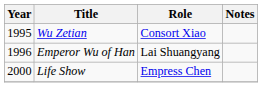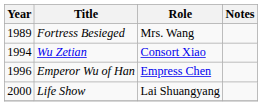+ row: 1989 | Fortress Besieged | Mrs. Wang
Wu Zetian | Year: 1995 -> 1994
Emperor Wu of Han | Role: Lai Shuangyang -> Empress Chen
Life Show | Role: Empress Chen -> Lai Shuangyang
